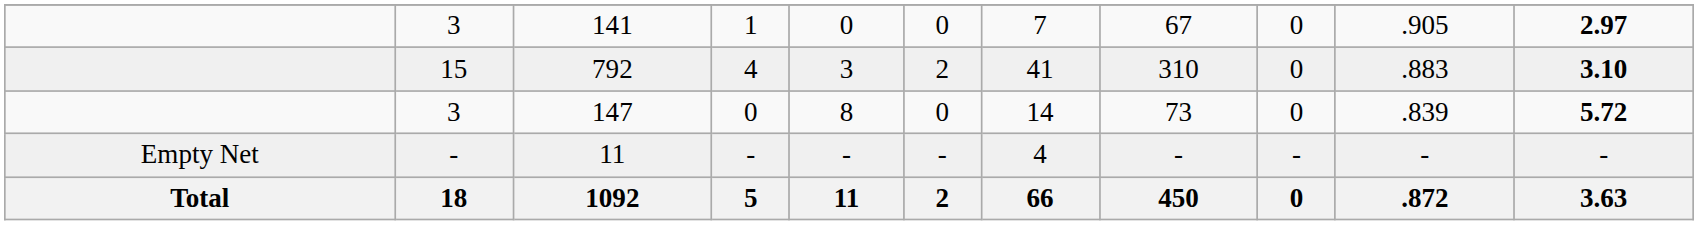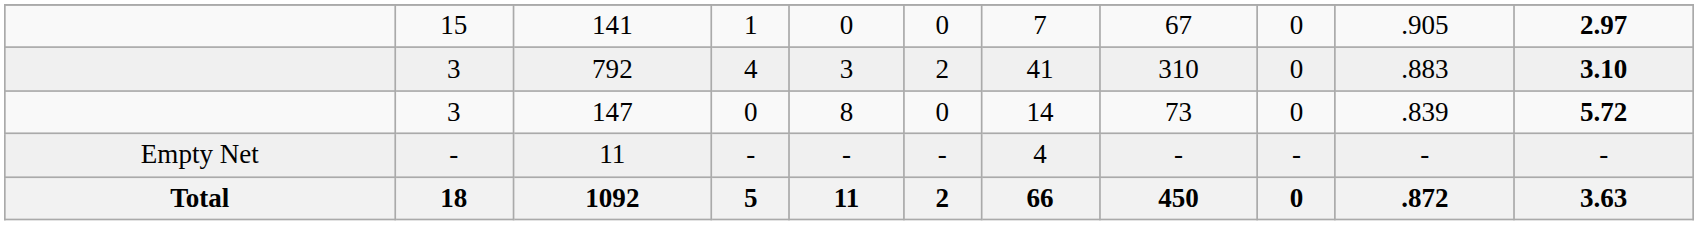141 | column 2: 3 -> 15
792 | column 2: 15 -> 3
